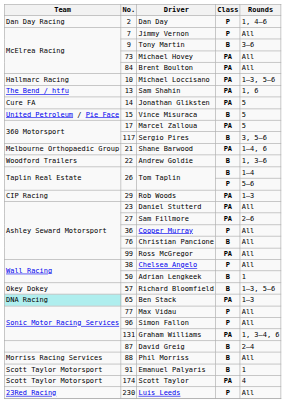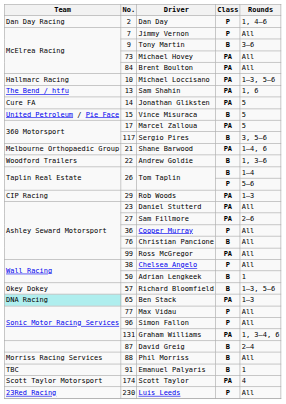Emanuel Palyaris | Team: Scott Taylor Motorsport -> TBC
